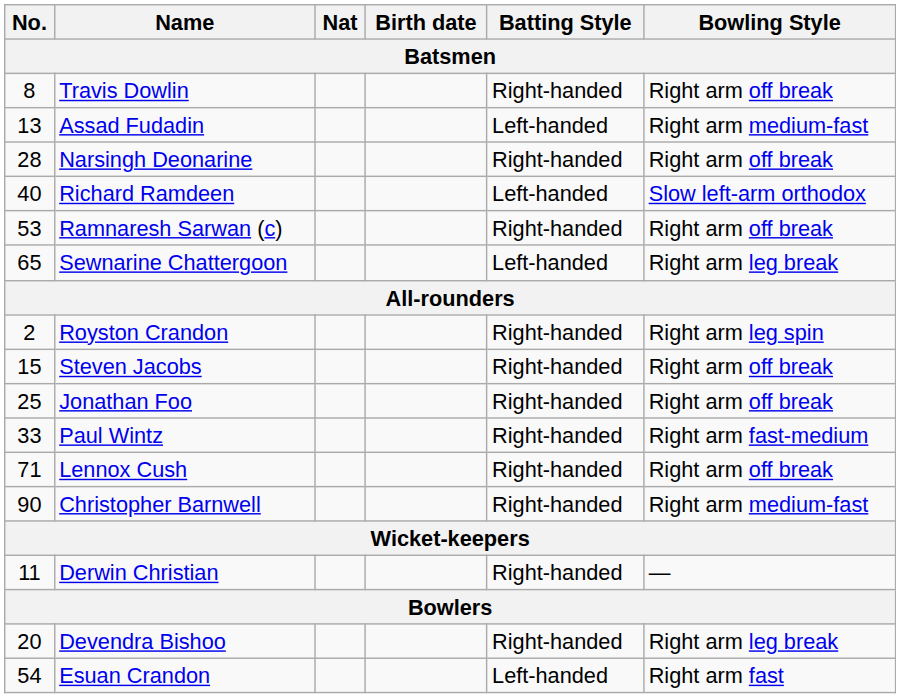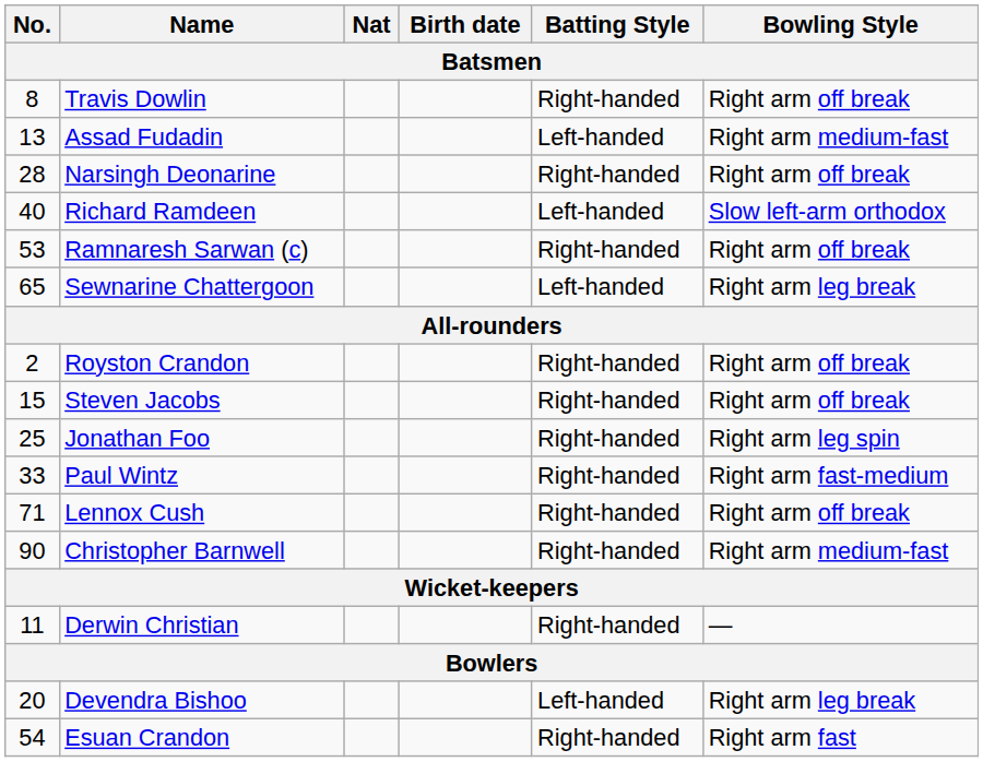Royston Crandon | Bowling Style: Right arm leg spin -> Right arm off break
Jonathan Foo | Bowling Style: Right arm off break -> Right arm leg spin
Devendra Bishoo | Batting Style: Right-handed -> Left-handed
Esuan Crandon | Batting Style: Left-handed -> Right-handed
